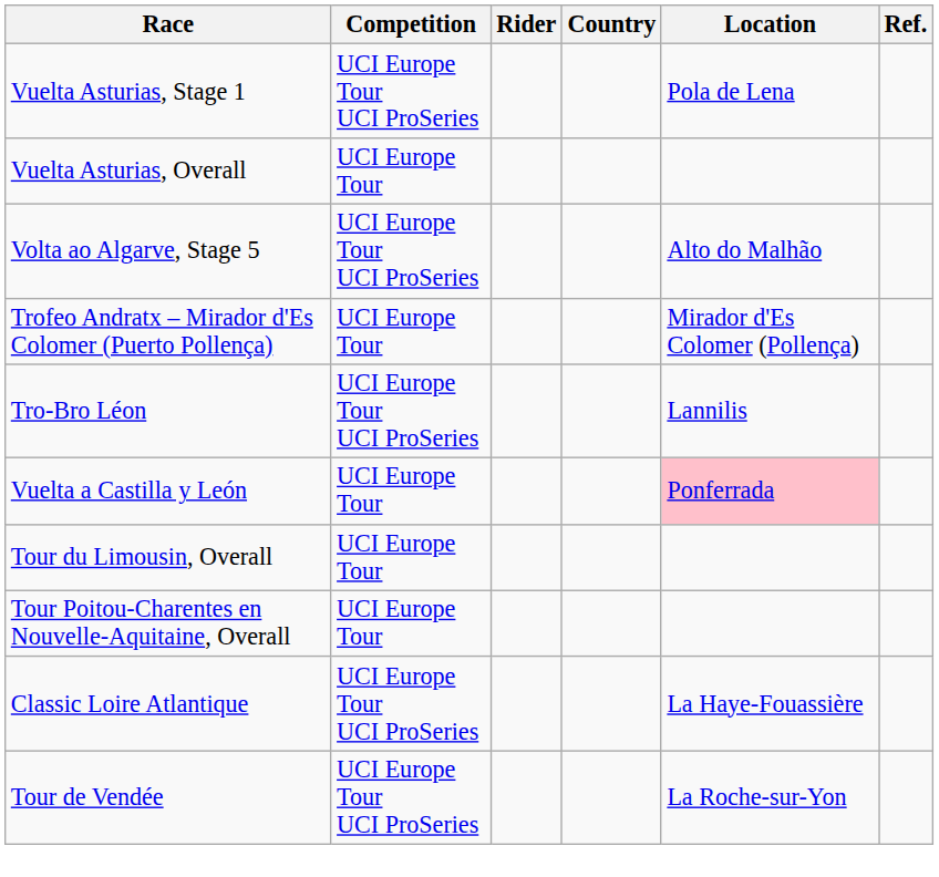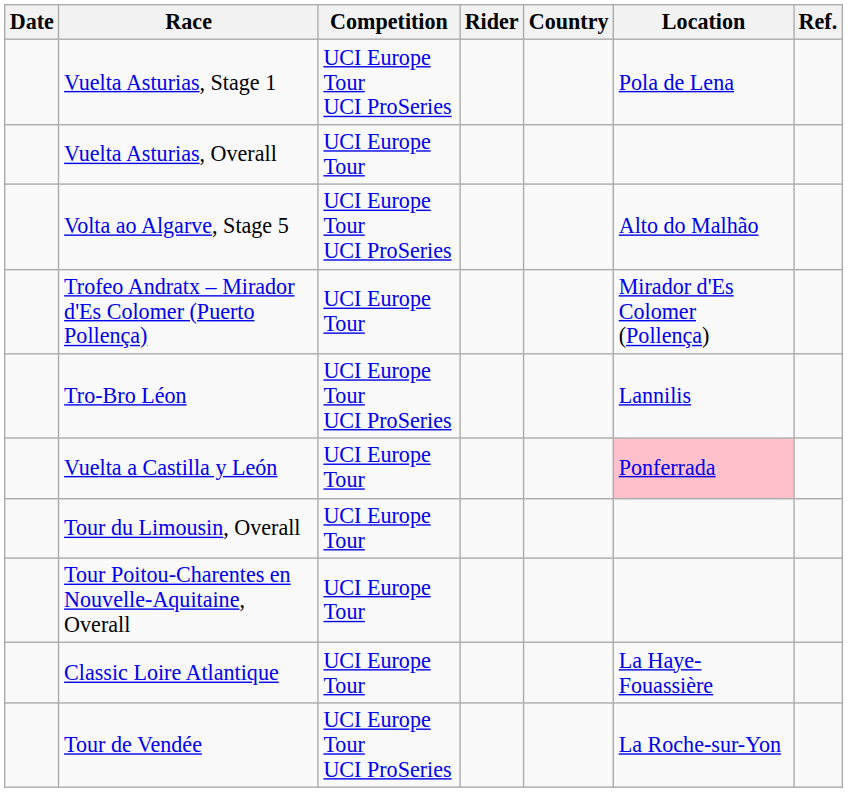+ column: Date
Classic Loire Atlantique | Competition: UCI Europe Tour UCI ProSeries -> UCI Europe Tour
